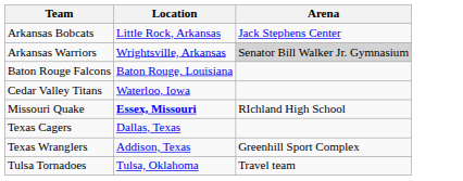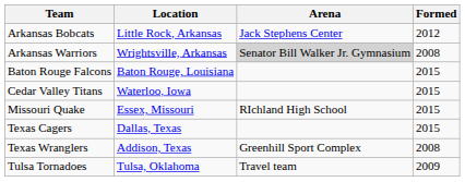+ column: Formed | 2012 | 2008 | 2015 | 2015 | 2015 | 2015 | 2008 | 2009
Missouri Quake | Location: bold -> normal
